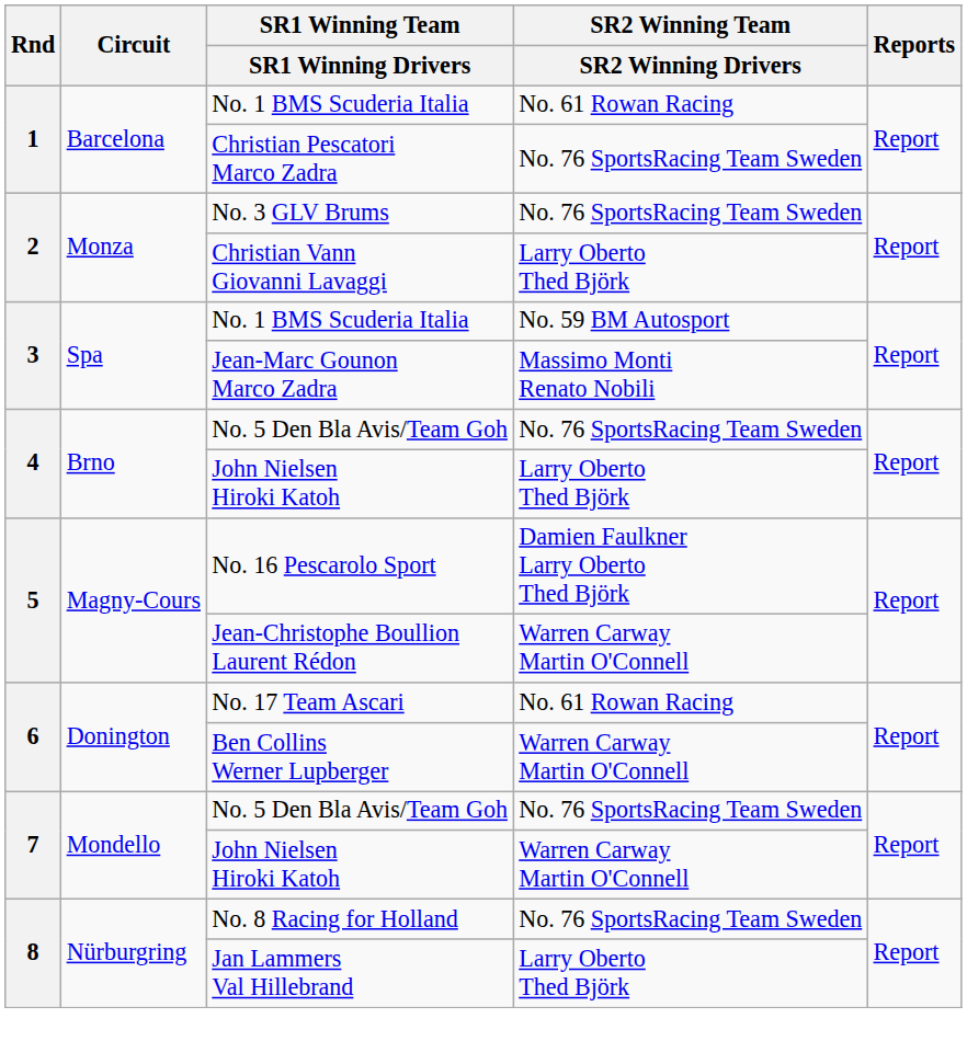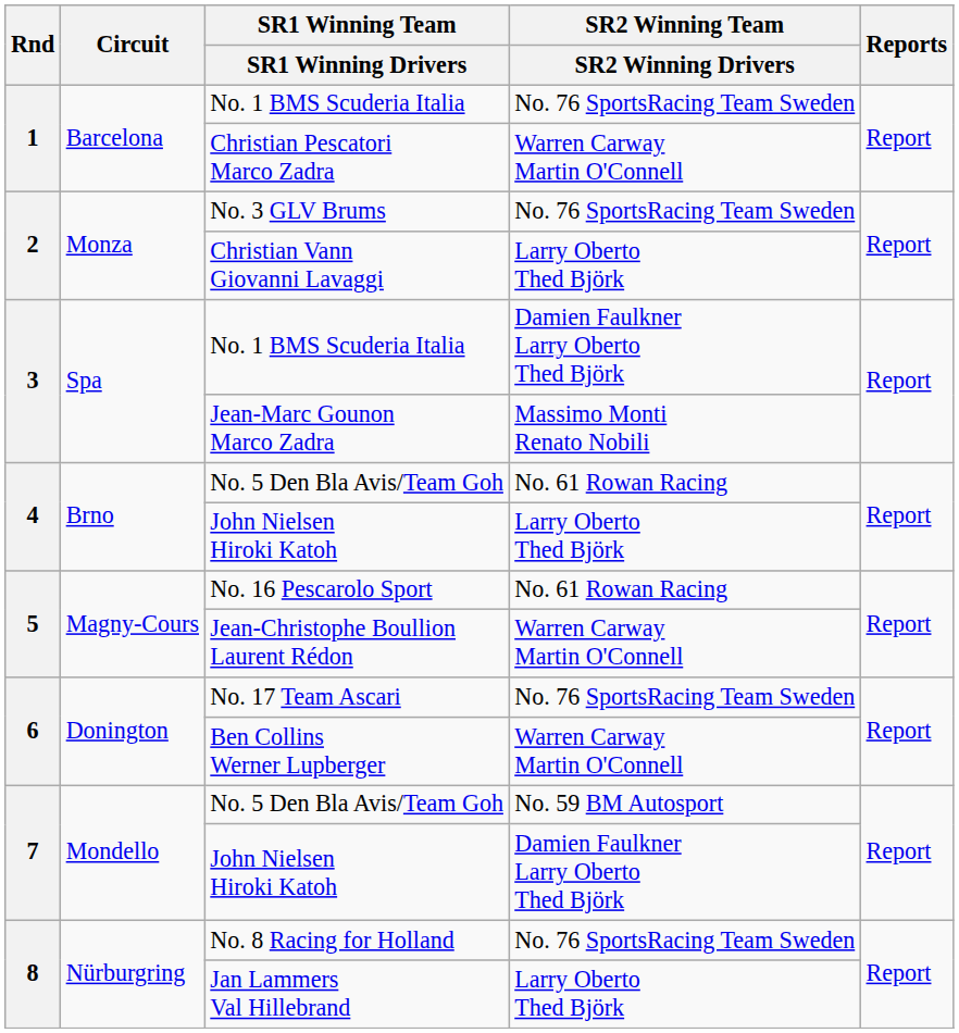1 / No. 1 BMS Scuderia Italia | SR2 Winning Team / SR2 Winning Drivers: No. 61 Rowan Racing -> No. 76 SportsRacing Team Sweden
Christian Pescatori Marco Zadra | SR2 Winning Team / SR2 Winning Drivers: No. 76 SportsRacing Team Sweden -> Warren Carway Martin O'Connell
3 / No. 1 BMS Scuderia Italia | SR2 Winning Team / SR2 Winning Drivers: No. 59 BM Autosport -> Damien Faulkner Larry Oberto Thed Björk
4 / No. 5 Den Bla Avis/Team Goh | SR2 Winning Team / SR2 Winning Drivers: No. 76 SportsRacing Team Sweden -> No. 61 Rowan Racing
No. 16 Pescarolo Sport | SR2 Winning Team / SR2 Winning Drivers: Damien Faulkner Larry Oberto Thed Björk -> No. 61 Rowan Racing
No. 17 Team Ascari | SR2 Winning Team / SR2 Winning Drivers: No. 61 Rowan Racing -> No. 76 SportsRacing Team Sweden
7 / No. 5 Den Bla Avis/Team Goh | SR2 Winning Team / SR2 Winning Drivers: No. 76 SportsRacing Team Sweden -> No. 59 BM Autosport
7 / John Nielsen Hiroki Katoh | SR2 Winning Team / SR2 Winning Drivers: Warren Carway Martin O'Connell -> Damien Faulkner Larry Oberto Thed Björk
